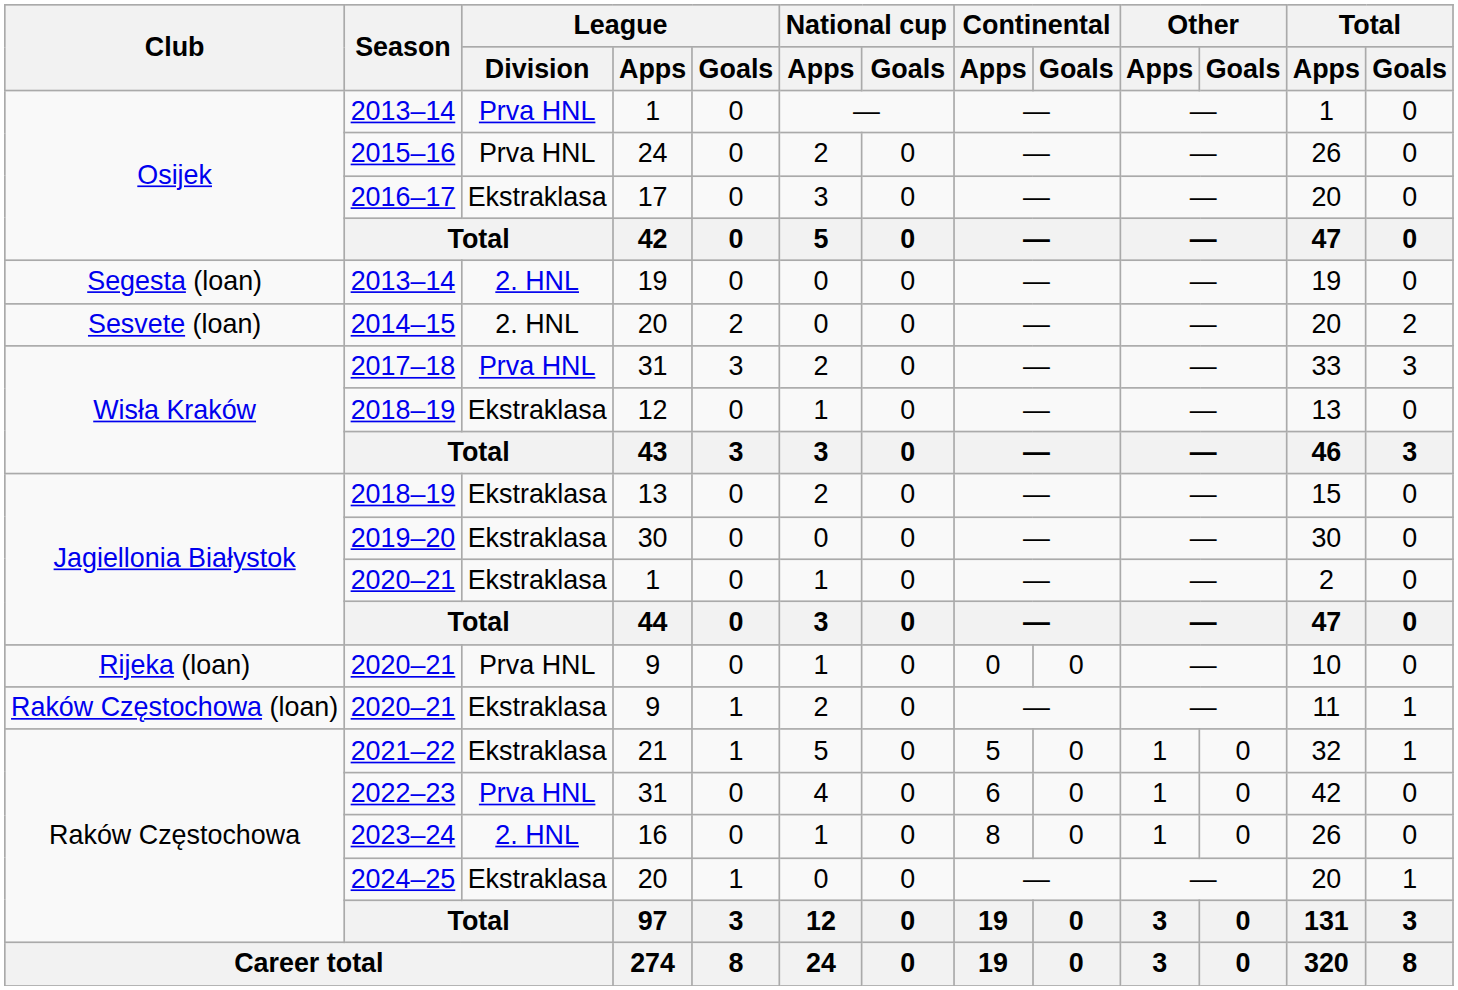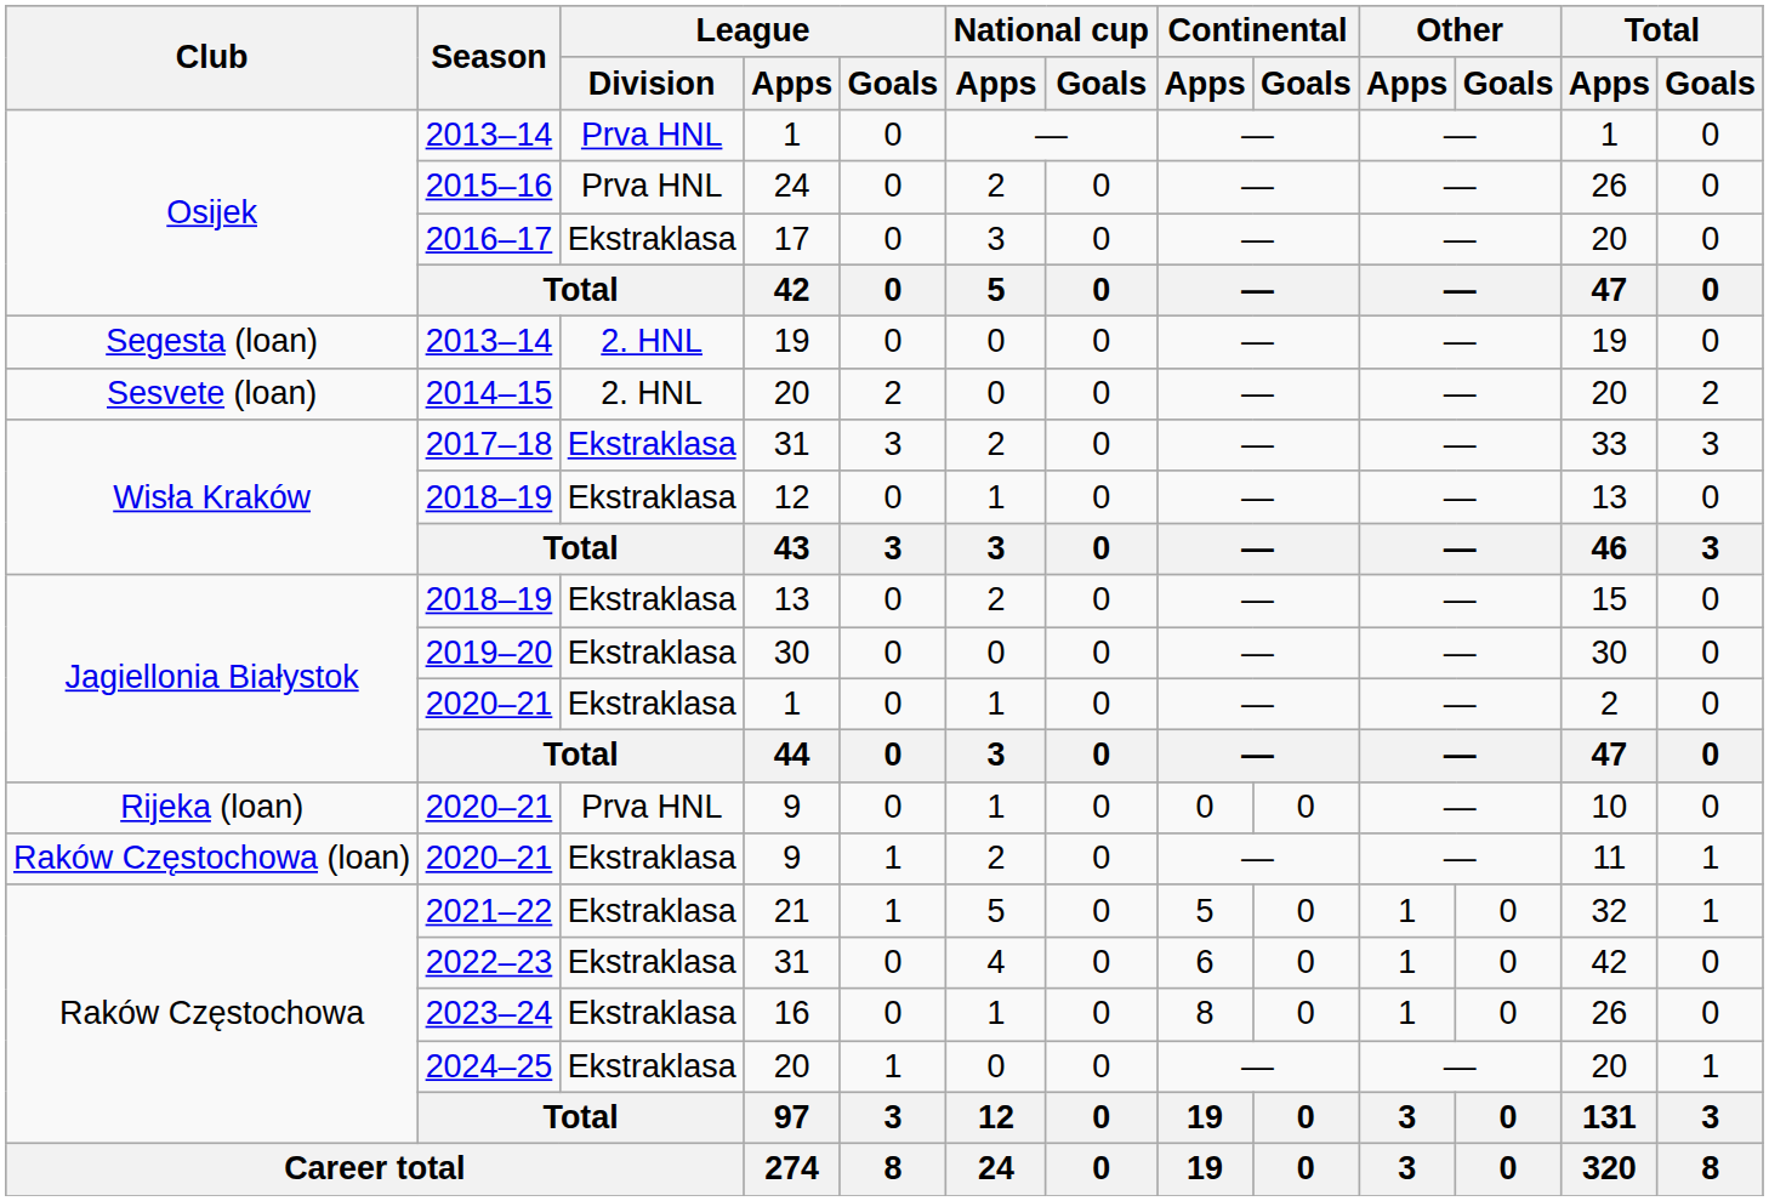2017–18 | League / Division: Prva HNL -> Ekstraklasa
2022–23 | League / Division: Prva HNL -> Ekstraklasa
2023–24 | League / Division: 2. HNL -> Ekstraklasa
